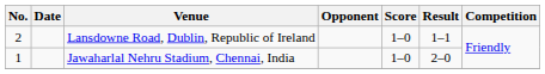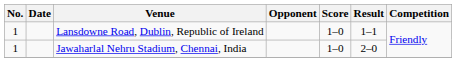Lansdowne Road, Dublin, Republic of Ireland | No.: 2 -> 1
